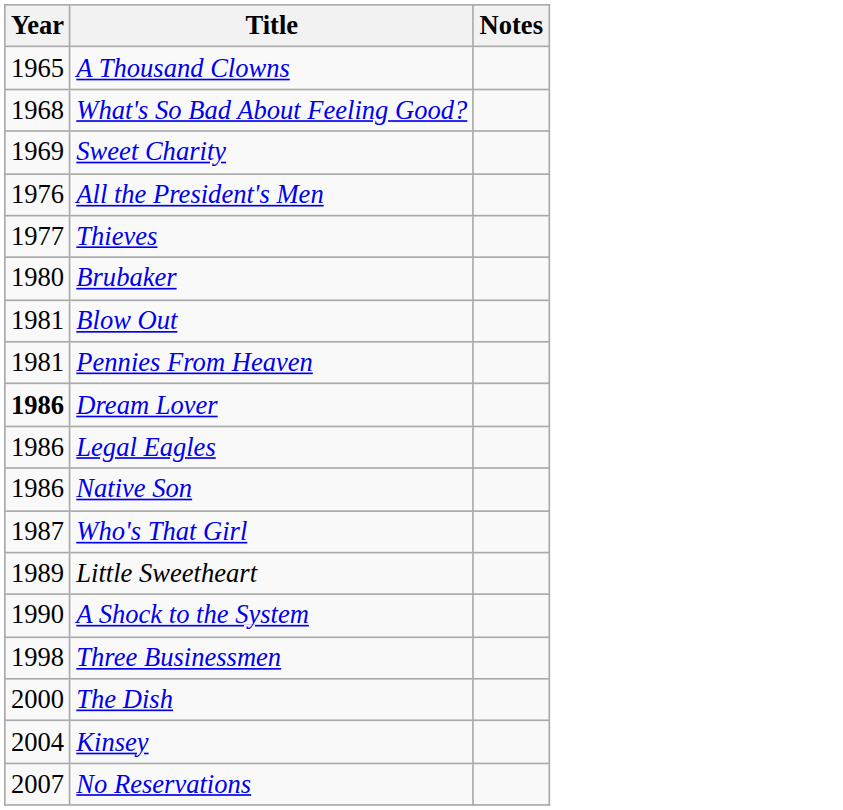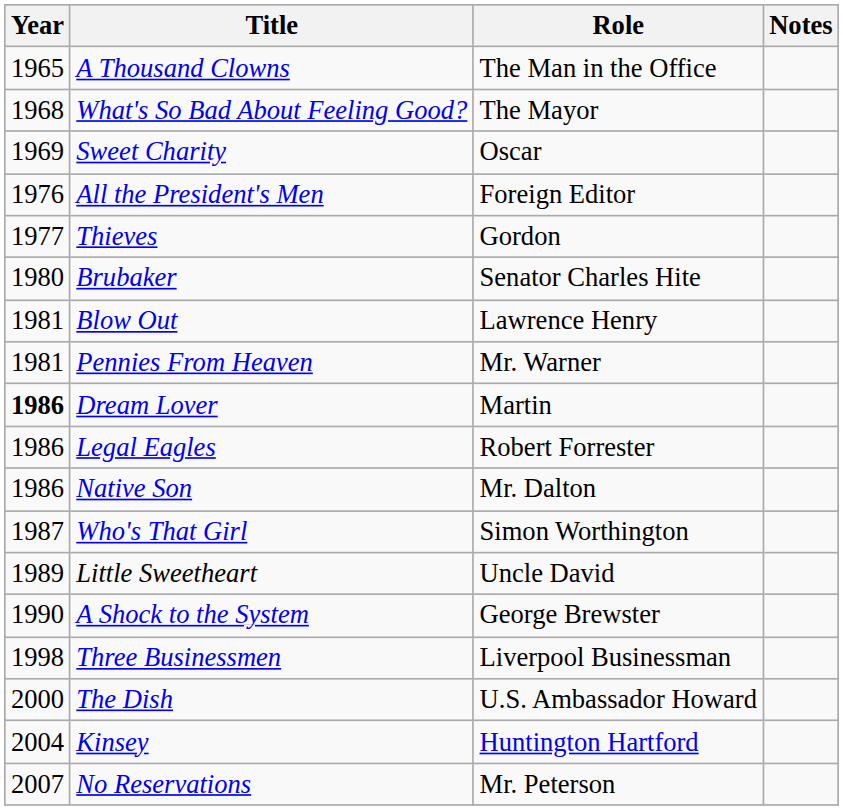+ column: Role | The Man in the Office | The Mayor | Oscar | Foreign Editor | Gordon | Senator Charles Hite | Lawrence Henry | Mr. Warner | Martin | Robert Forrester | Mr. Dalton | Simon Worthington | Uncle David | George Brewster | Liverpool Businessman | U.S. Ambassador Howard | Huntington Hartford | Mr. Peterson
